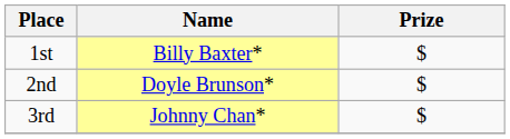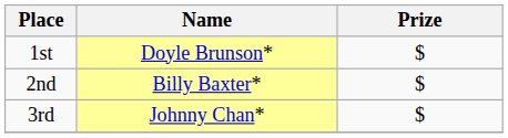1st | Name: Billy Baxter* -> Doyle Brunson*
2nd | Name: Doyle Brunson* -> Billy Baxter*
